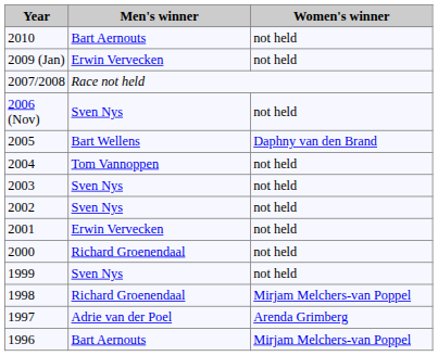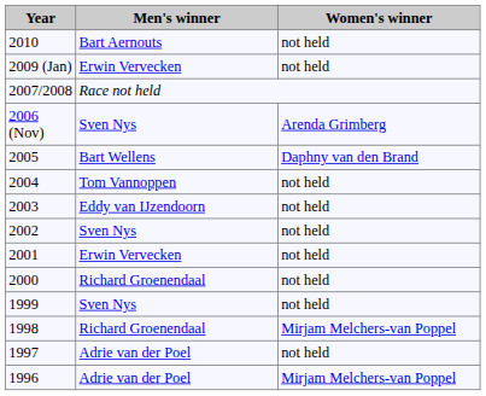2006 (Nov) | Women's winner: not held -> Arenda Grimberg
2003 | Men's winner: Sven Nys -> Eddy van IJzendoorn
1997 | Women's winner: Arenda Grimberg -> not held
1996 | Men's winner: Bart Aernouts -> Adrie van der Poel
